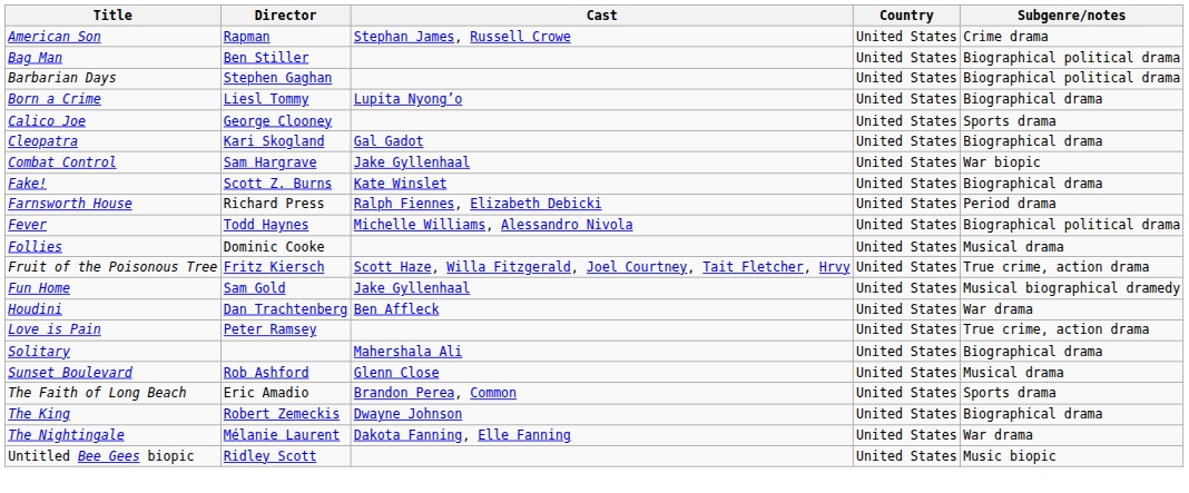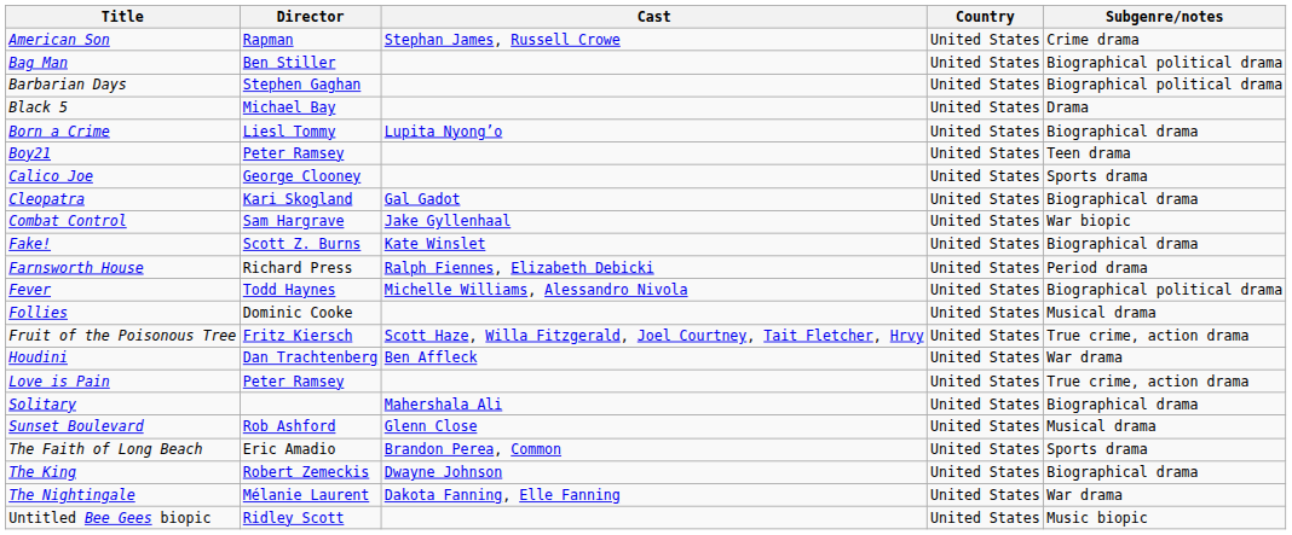+ row: Black 5 | Michael Bay | United States | Drama
+ row: Boy21 | Peter Ramsey | United States | Teen drama
- row: Fun Home | Sam Gold | Jake Gyllenhaal | United States | Musical biographical dramedy
